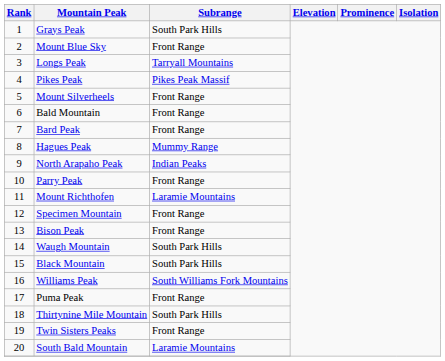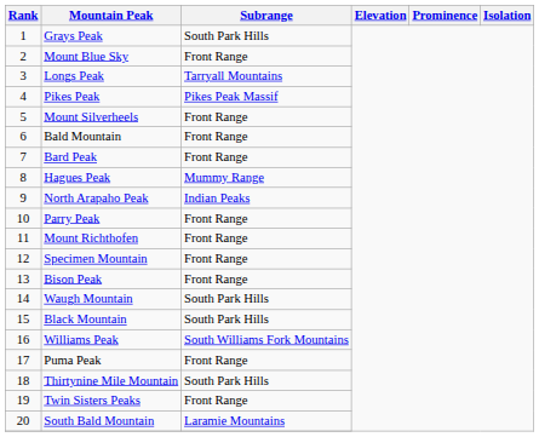Mount Richthofen | Subrange: Laramie Mountains -> Front Range
